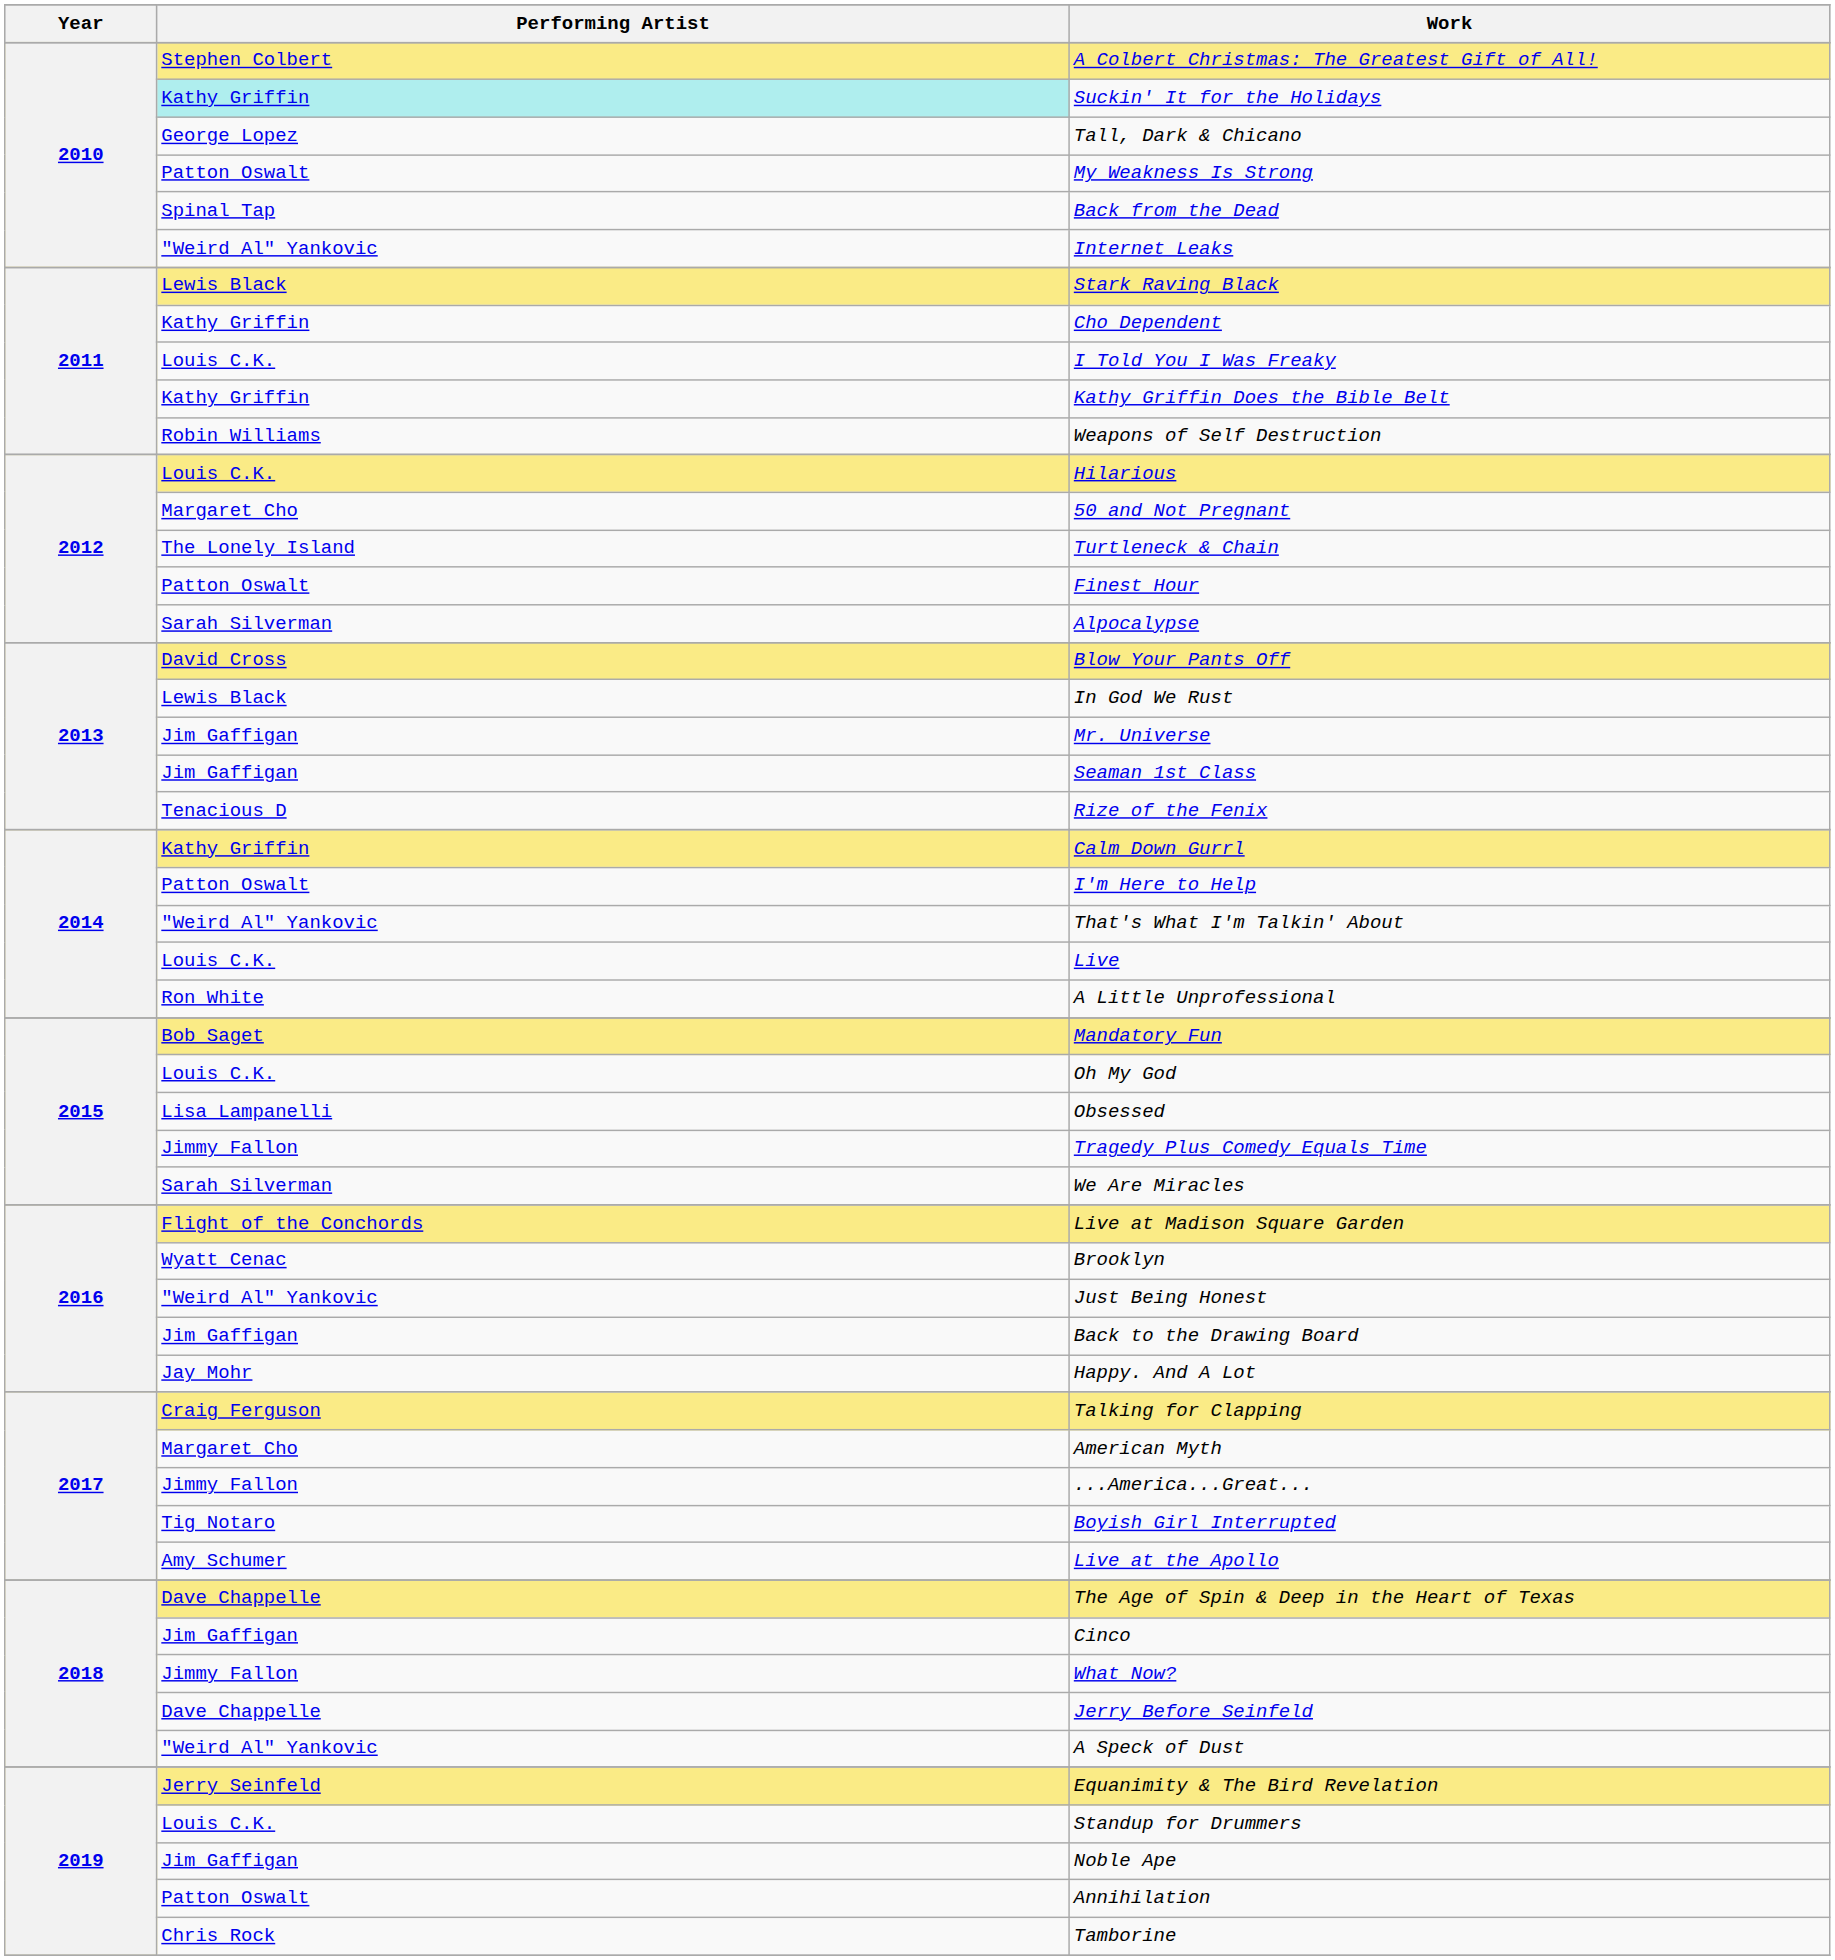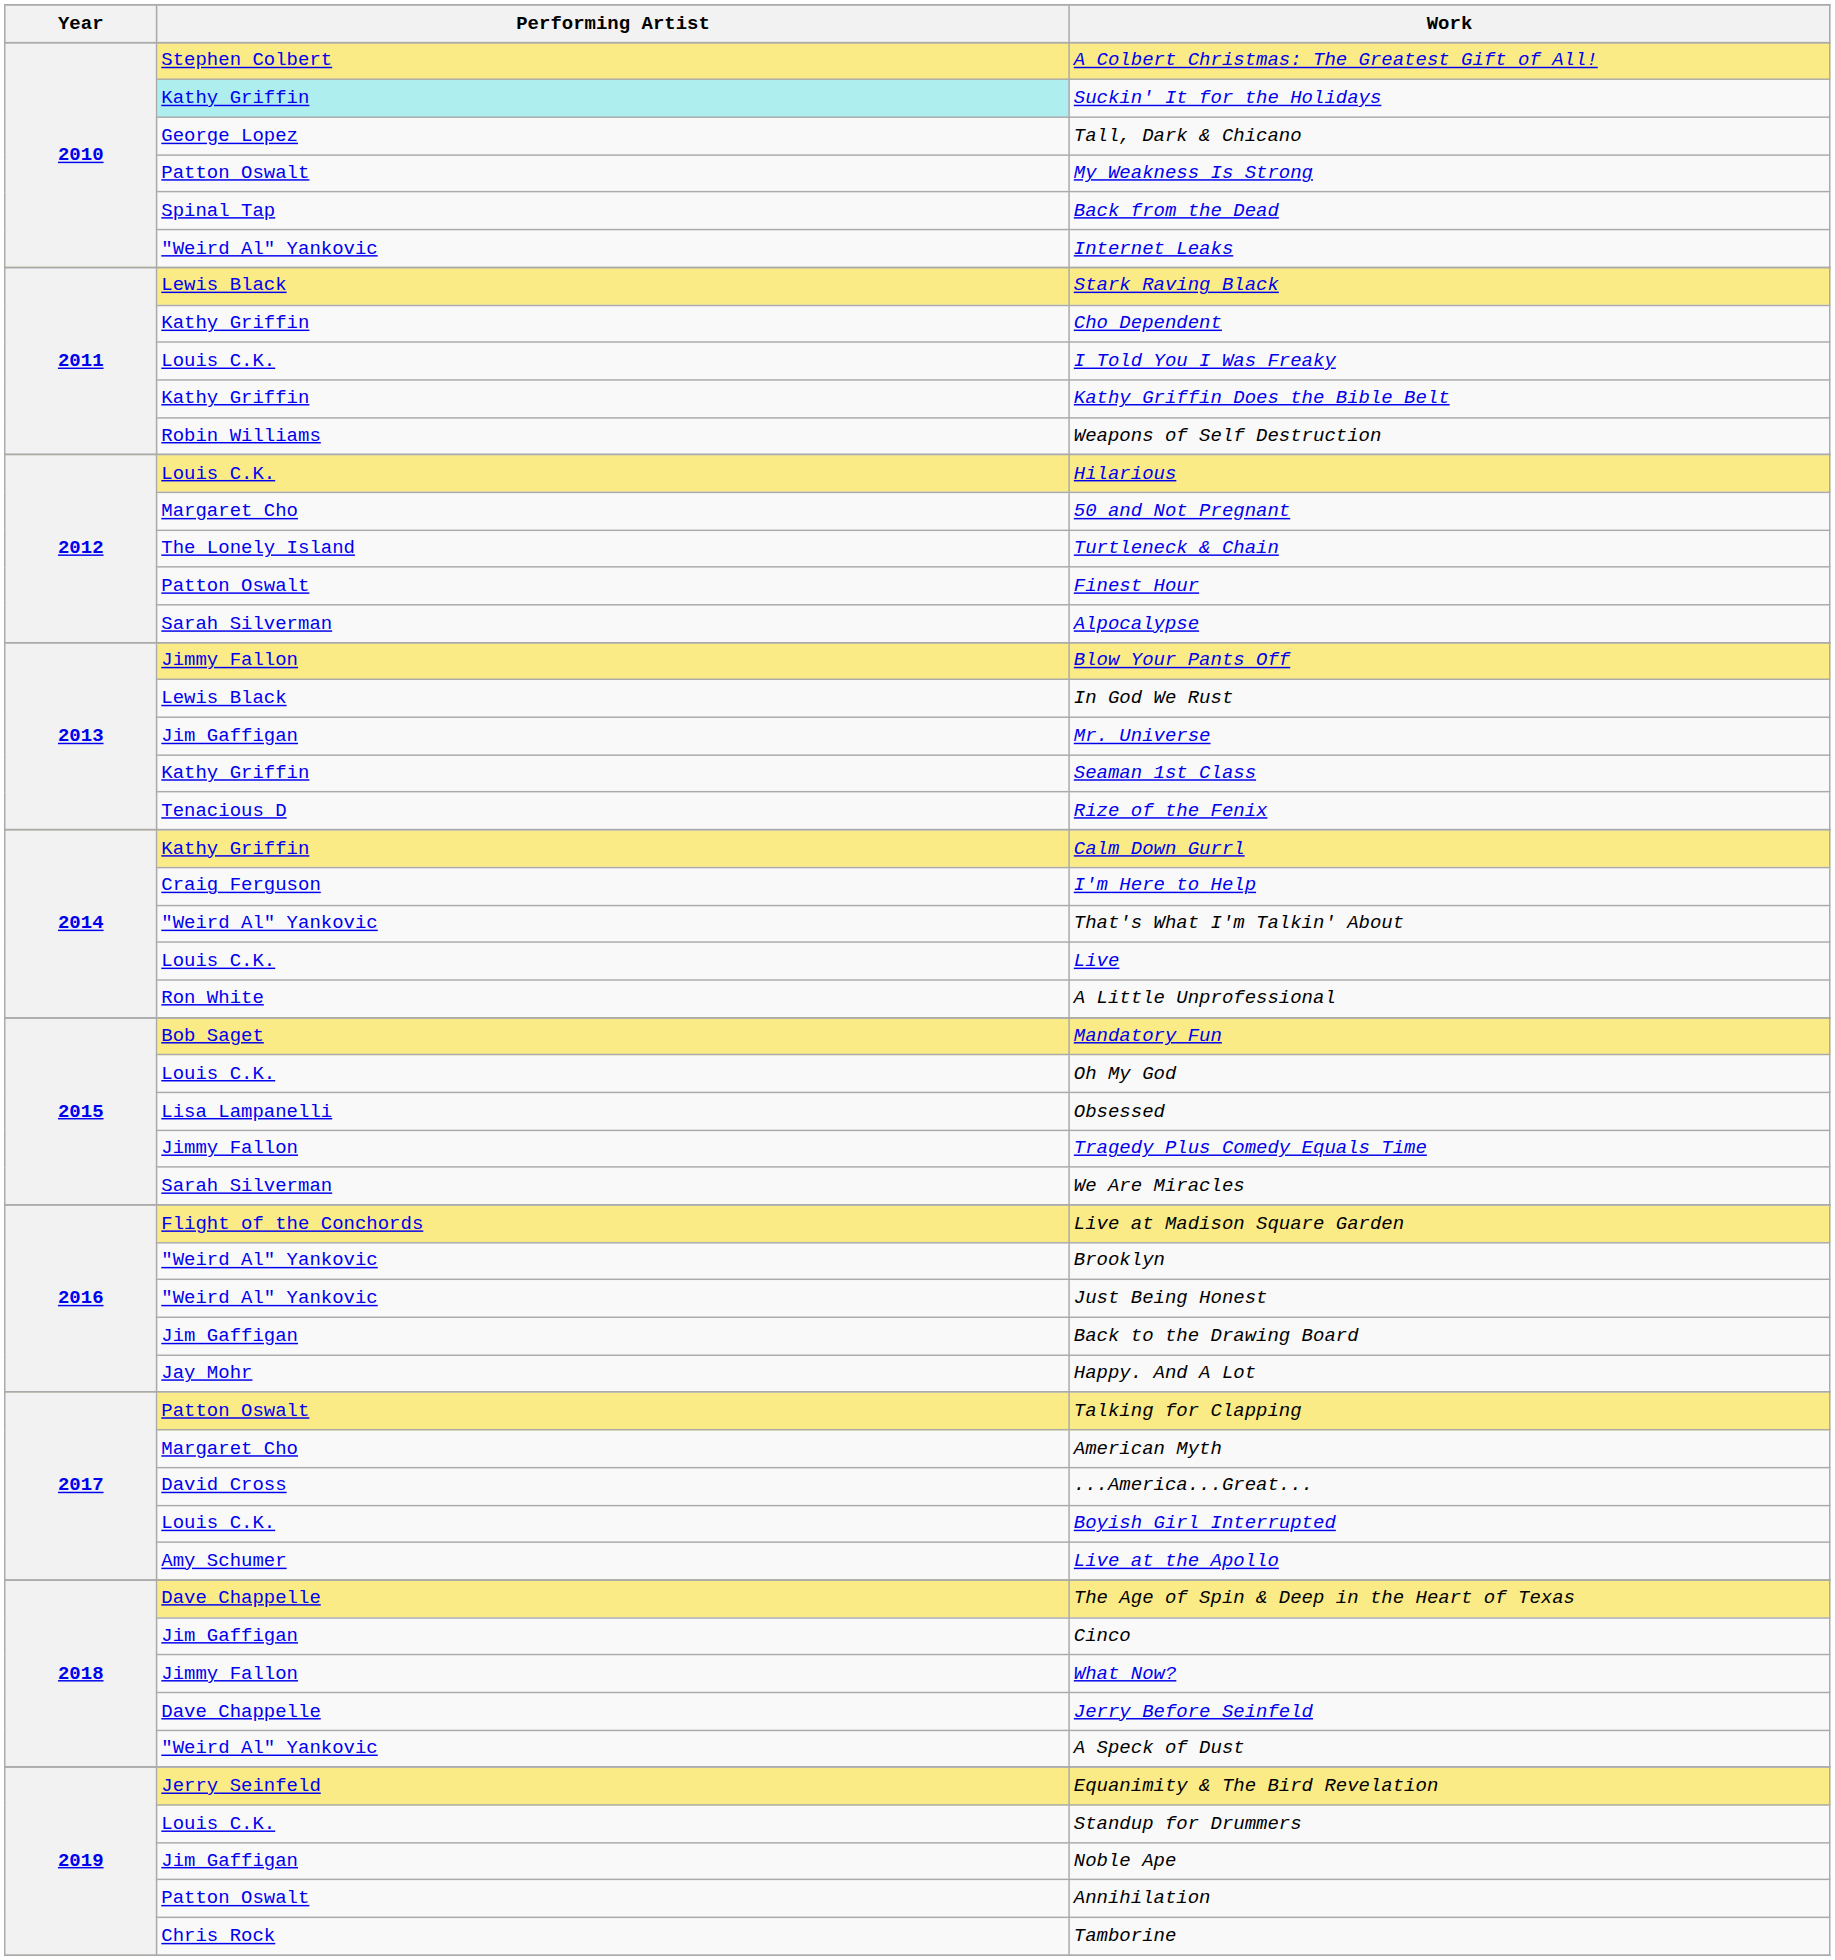Blow Your Pants Off | Performing Artist: David Cross -> Jimmy Fallon
Seaman 1st Class | Performing Artist: Jim Gaffigan -> Kathy Griffin
I'm Here to Help | Performing Artist: Patton Oswalt -> Craig Ferguson
Brooklyn | Performing Artist: Wyatt Cenac -> "Weird Al" Yankovic
Talking for Clapping | Performing Artist: Craig Ferguson -> Patton Oswalt
...America...Great... | Performing Artist: Jimmy Fallon -> David Cross
Boyish Girl Interrupted | Performing Artist: Tig Notaro -> Louis C.K.
